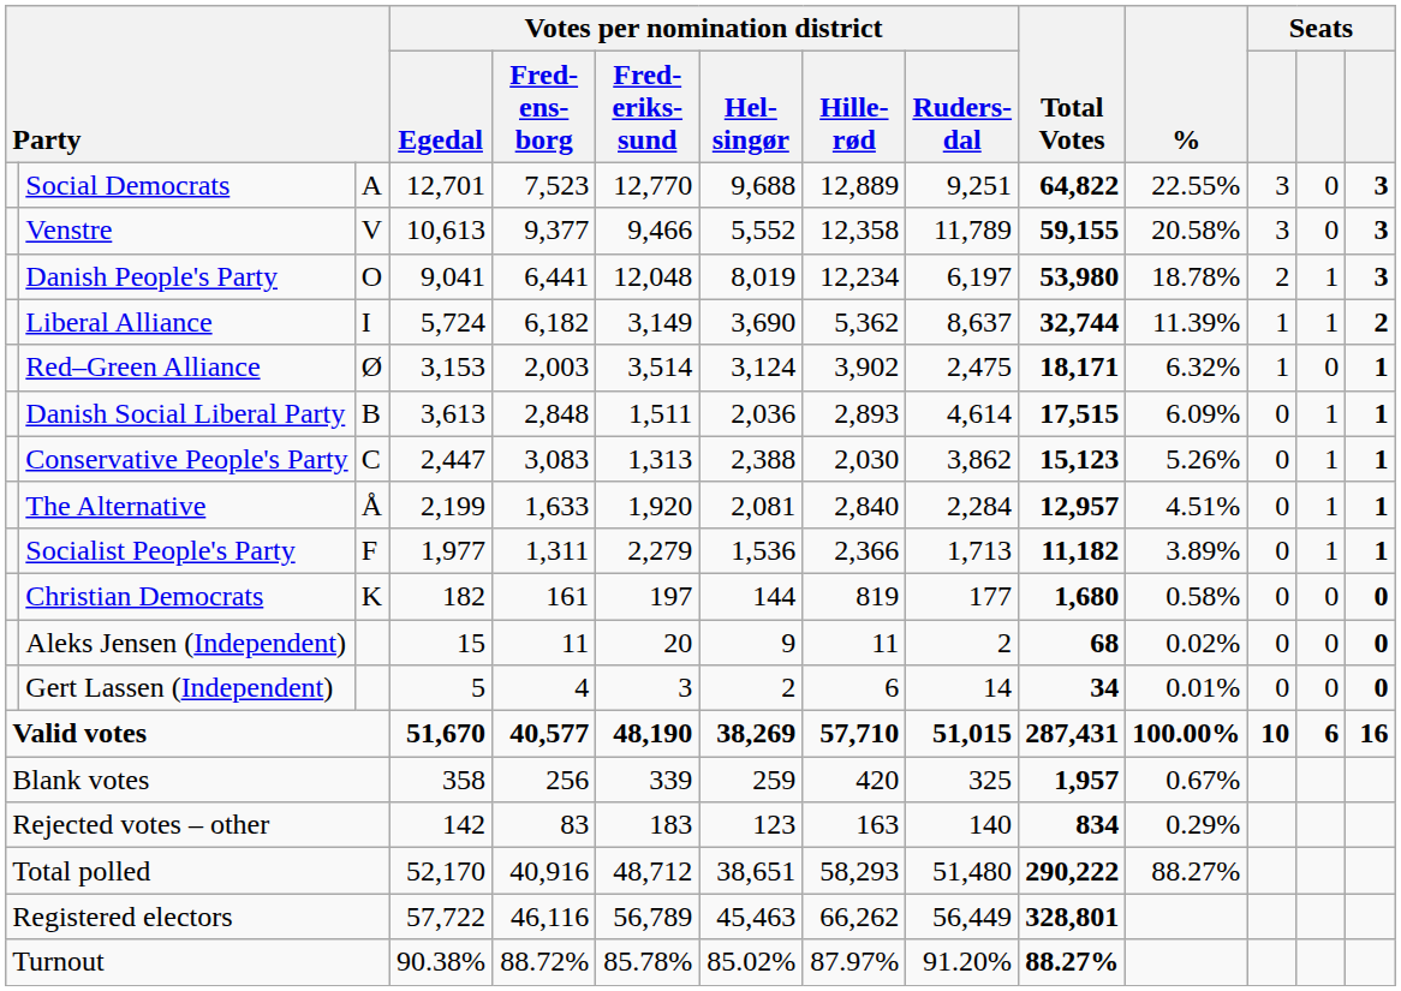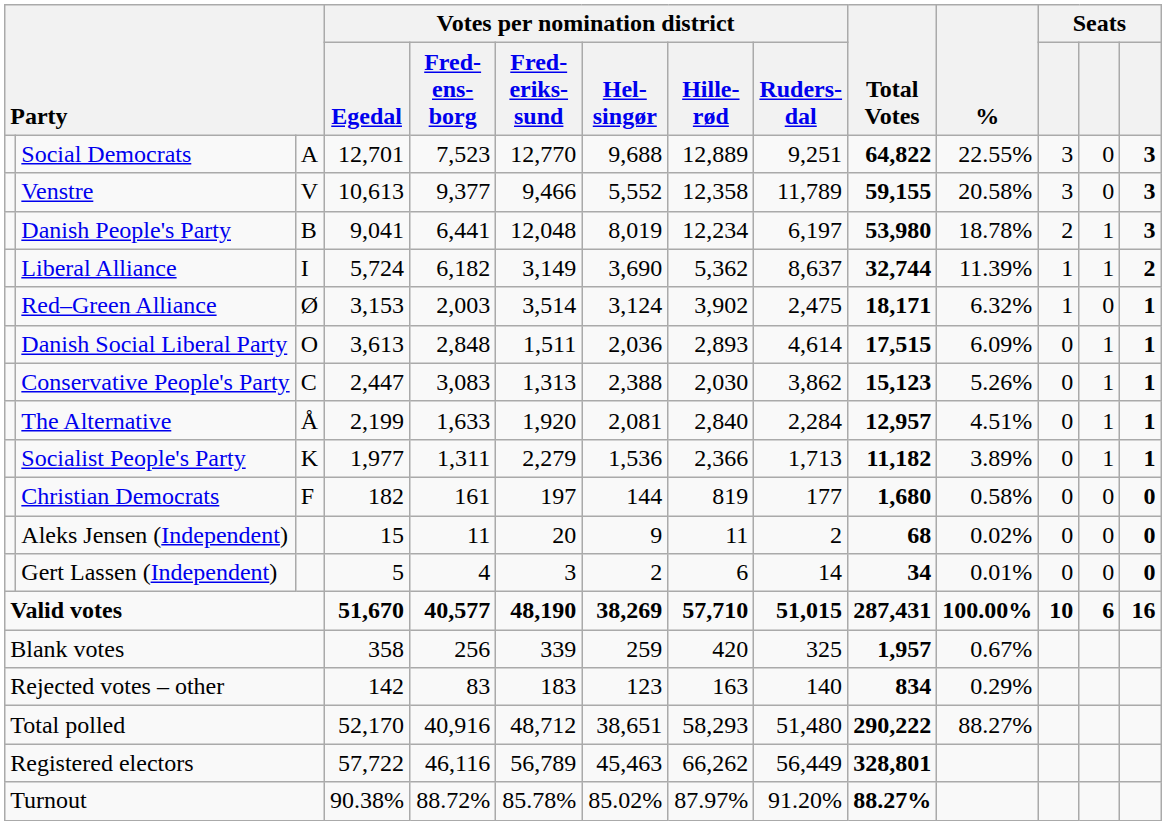Danish People's Party | column 3: O -> B
Danish Social Liberal Party | column 3: B -> O
Socialist People's Party | column 3: F -> K
Christian Democrats | column 3: K -> F
